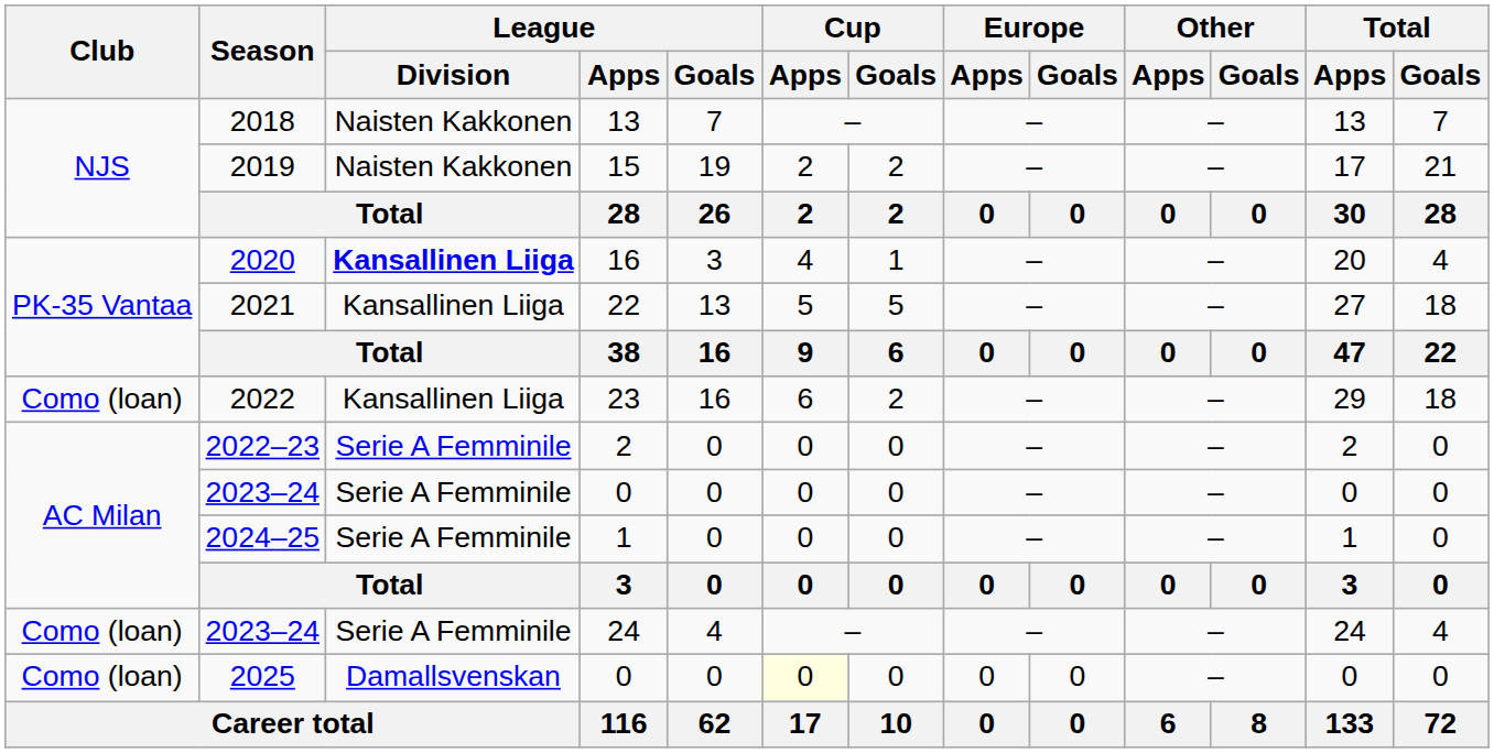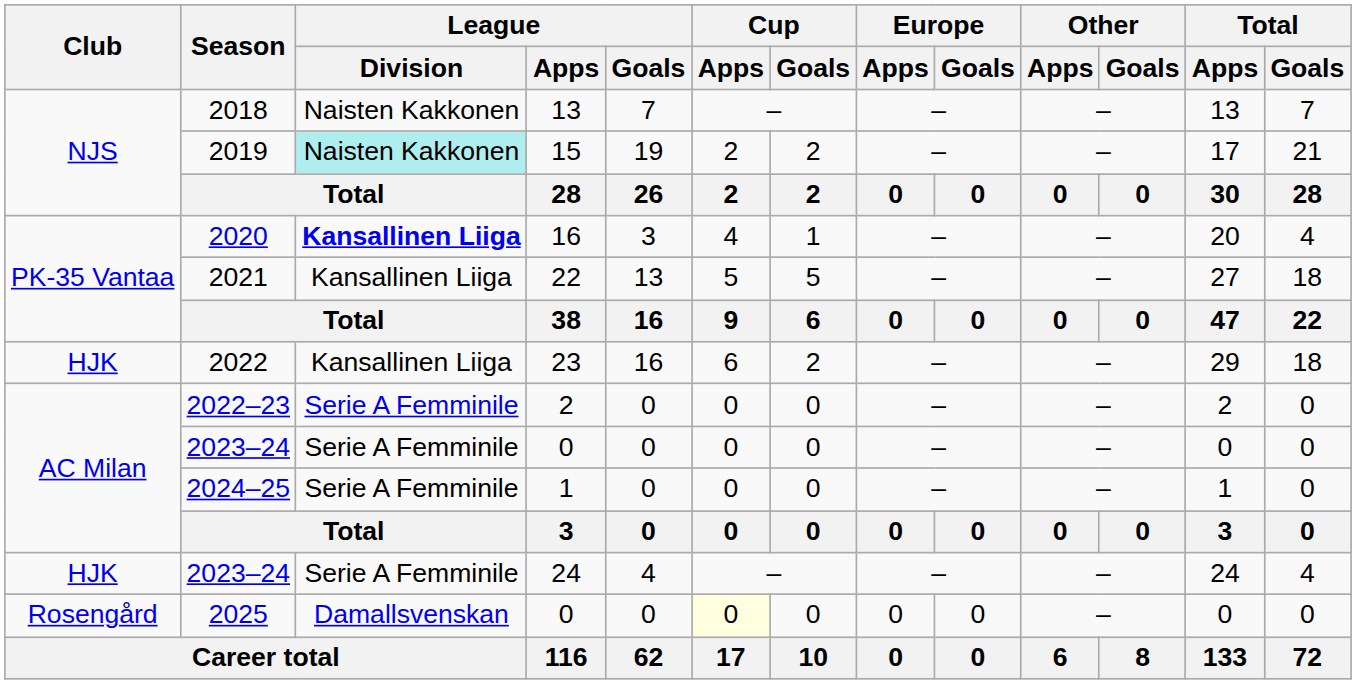2019 | League / Division: no background -> paleturquoise background
2022 | Club: Como (loan) -> HJK
2023–24 / 24 | Club: Como (loan) -> HJK
2025 | Club: Como (loan) -> Rosengård
